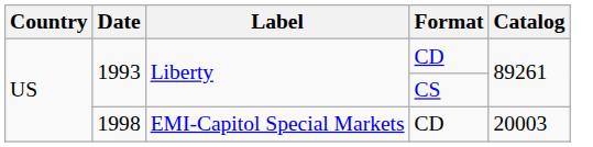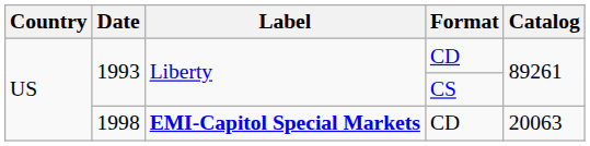1998 | Label: normal -> bold
1998 | Catalog: 20003 -> 20063
